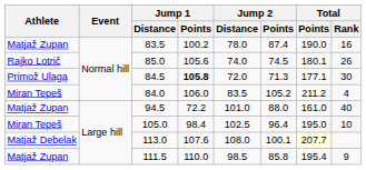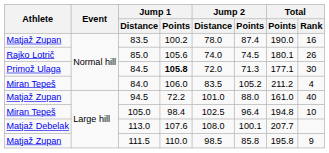105.0 | Total / Points: 195.0 -> 194.8
113.0 | Total / Points: lightyellow background -> no background
111.5 | Total / Points: 195.4 -> 195.8
